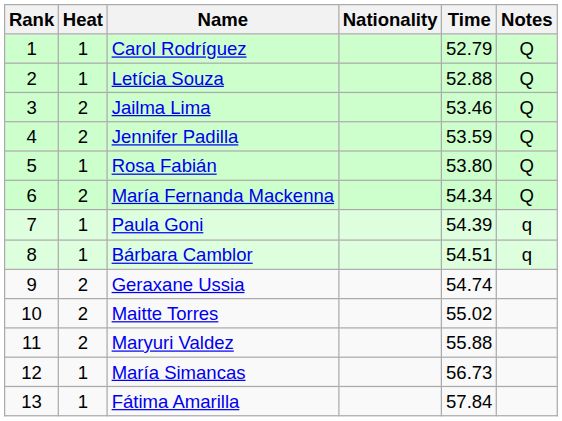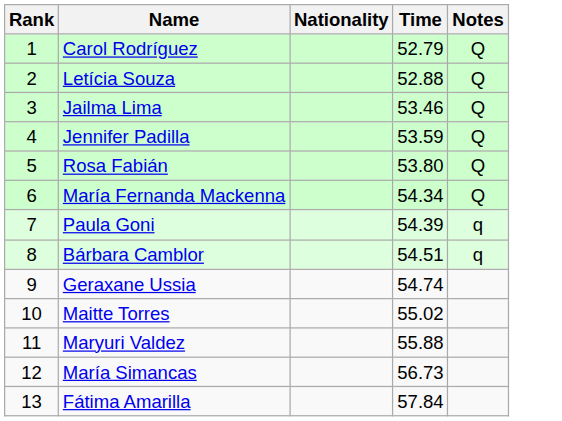- column: Heat | 1 | 1 | 2 | 2 | 1 | 2 | 1 | 1 | 2 | 2 | 2 | 1 | 1
